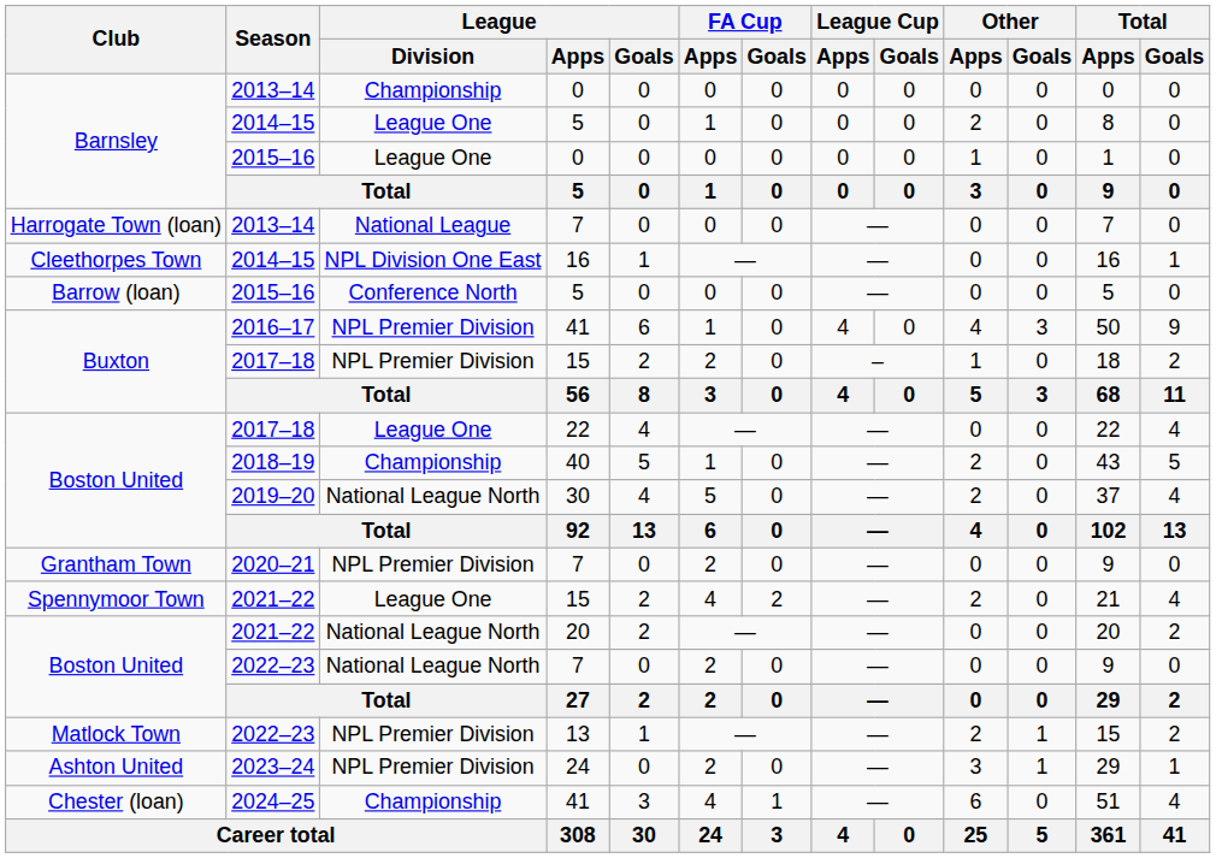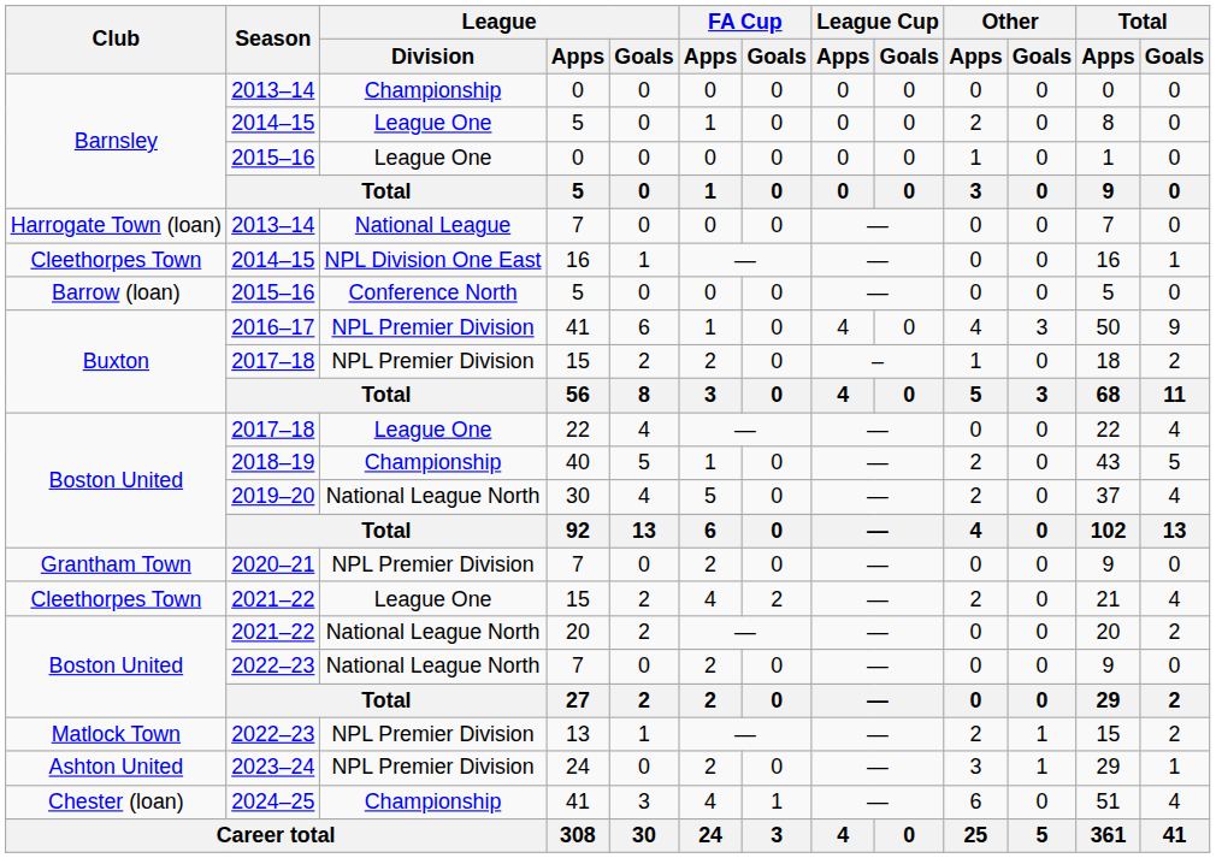2021–22 / 15 | Club: Spennymoor Town -> Cleethorpes Town
